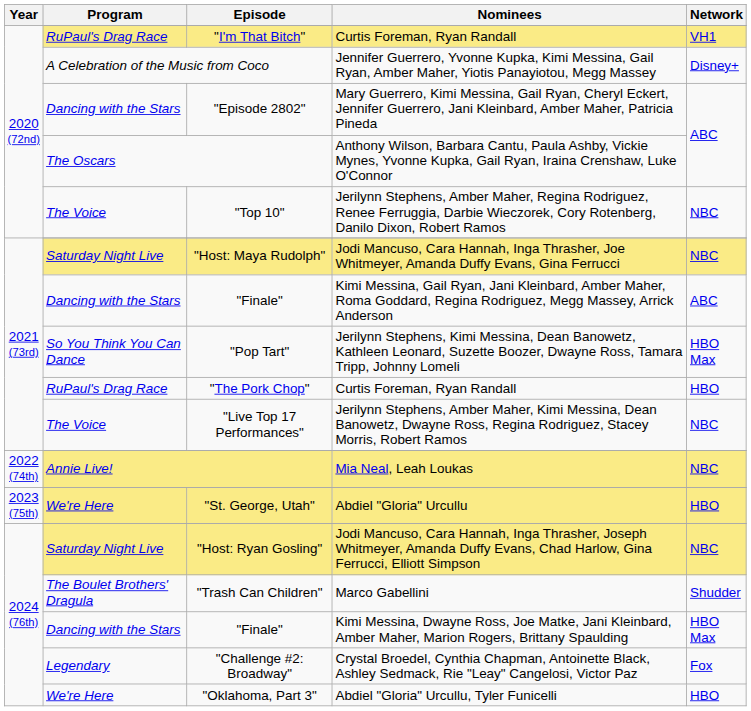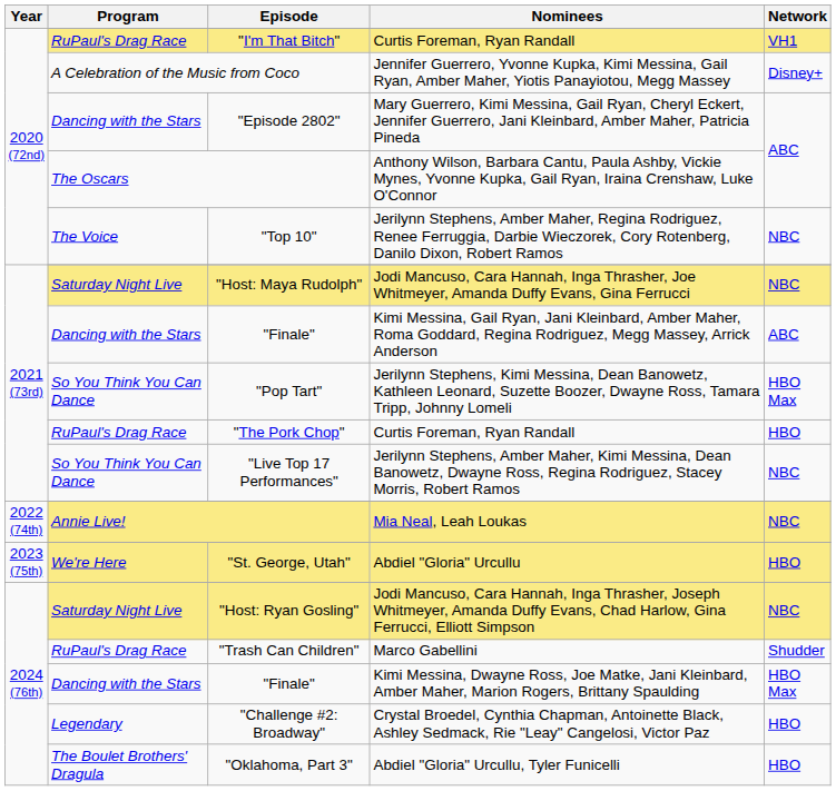"Live Top 17 Performances" | Program: The Voice -> So You Think You Can Dance
"Trash Can Children" | Program: The Boulet Brothers' Dragula -> RuPaul's Drag Race
"Challenge #2: Broadway" | Network: Fox -> HBO
"Oklahoma, Part 3" | Program: We're Here -> The Boulet Brothers' Dragula
